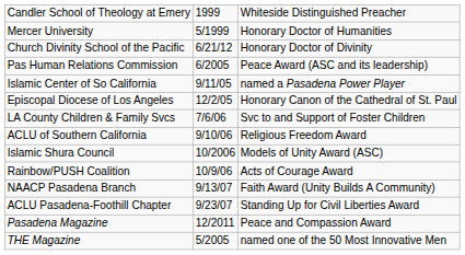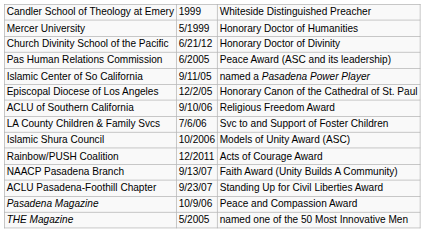rows swapped: LA County Children & Family Svcs <-> ACLU of Southern California
Rainbow/PUSH Coalition | column 2: 10/9/06 -> 12/2011
Pasadena Magazine | column 2: 12/2011 -> 10/9/06
